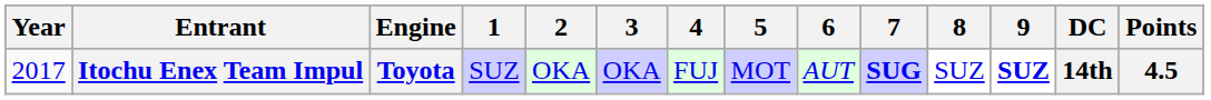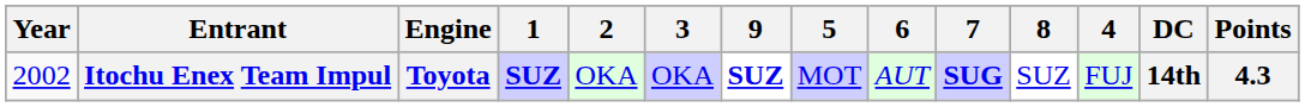columns swapped: 4 <-> 9
Itochu Enex Team Impul | Year: 2017 -> 2002
Itochu Enex Team Impul | 1: normal -> bold
Itochu Enex Team Impul | Points: 4.5 -> 4.3
